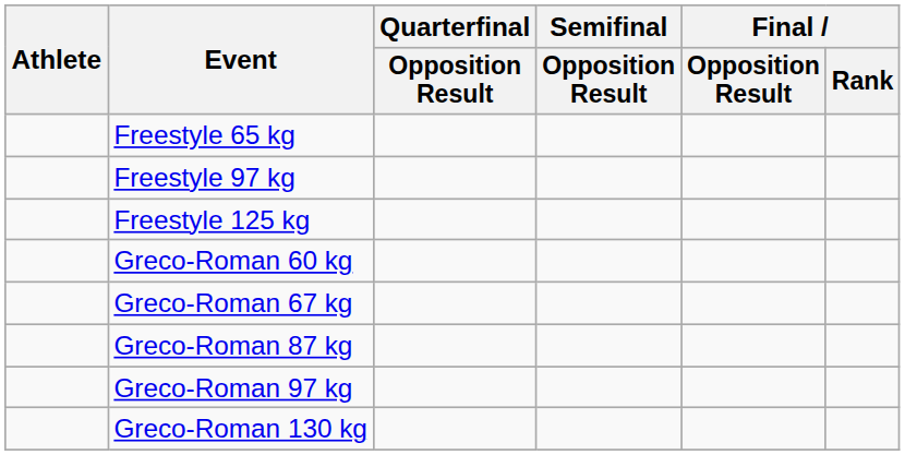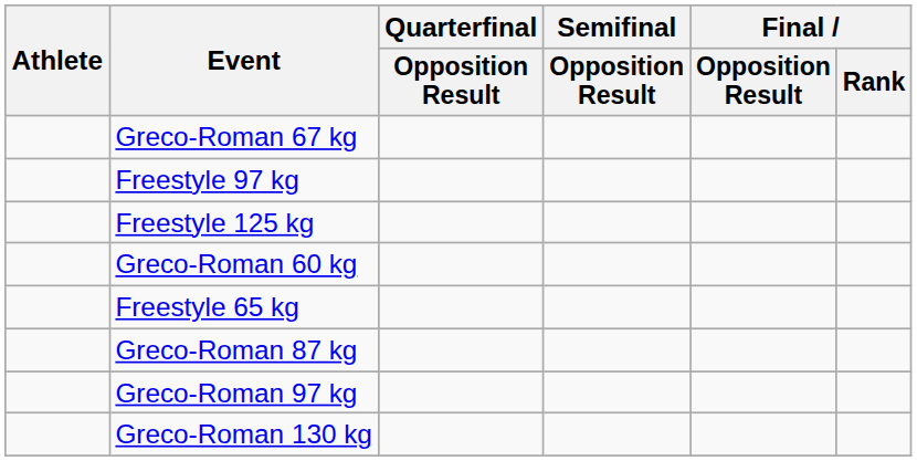rows swapped: Freestyle 65 kg <-> Greco-Roman 67 kg
